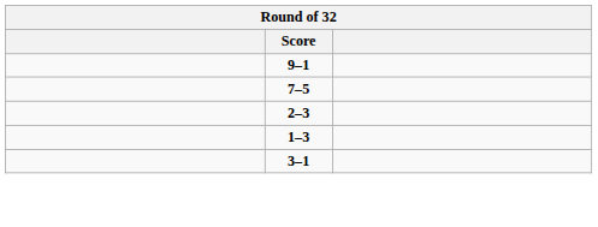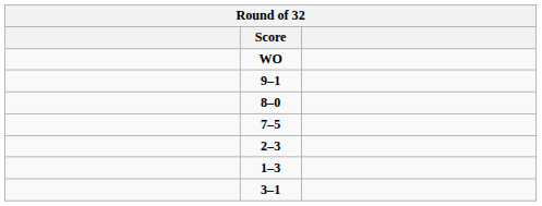+ row: WO
+ row: 8–0
